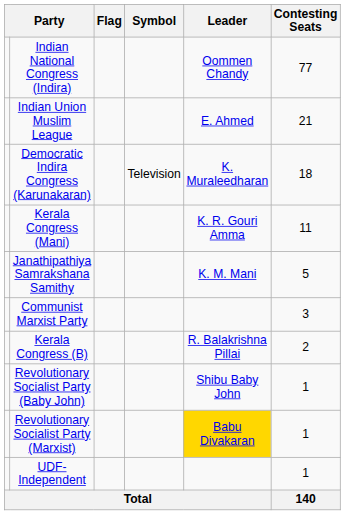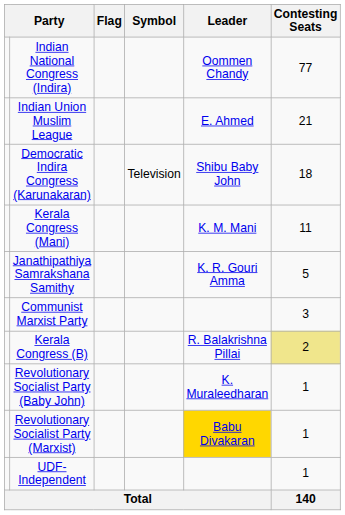Democratic Indira Congress (Karunakaran) | Leader: K. Muraleedharan -> Shibu Baby John
Kerala Congress (Mani) | Leader: K. R. Gouri Amma -> K. M. Mani
Janathipathiya Samrakshana Samithy | Leader: K. M. Mani -> K. R. Gouri Amma
Kerala Congress (B) | Contesting Seats: no background -> khaki background
Revolutionary Socialist Party (Baby John) | Leader: Shibu Baby John -> K. Muraleedharan
